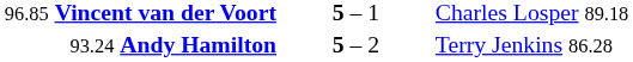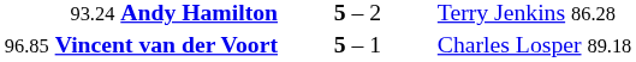rows swapped: 93.24 Andy Hamilton <-> 96.85 Vincent van der Voort
